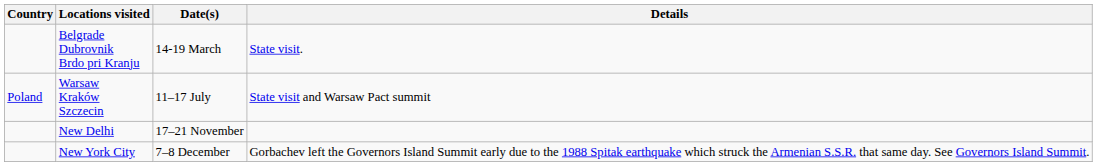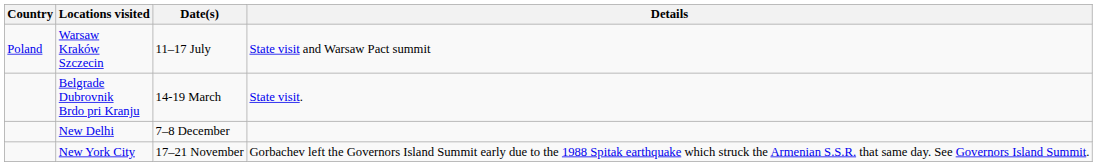rows swapped: Belgrade Dubrovnik Brdo pri Kranju <-> Warsaw Kraków Szczecin
New Delhi | Date(s): 17–21 November -> 7–8 December
New York City | Date(s): 7–8 December -> 17–21 November
